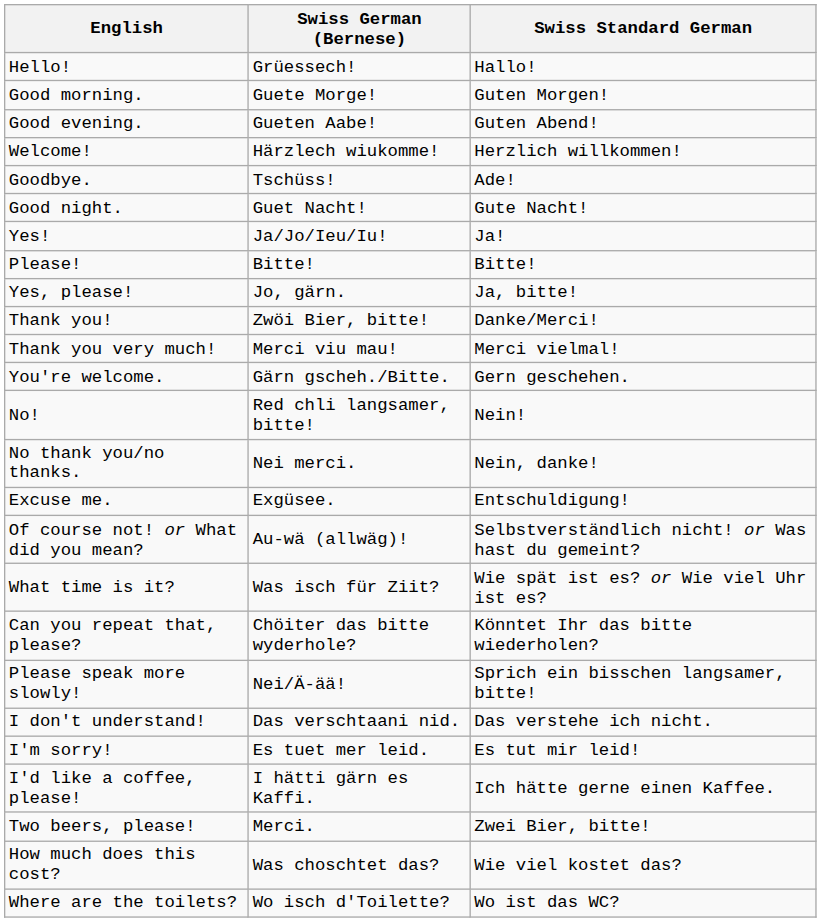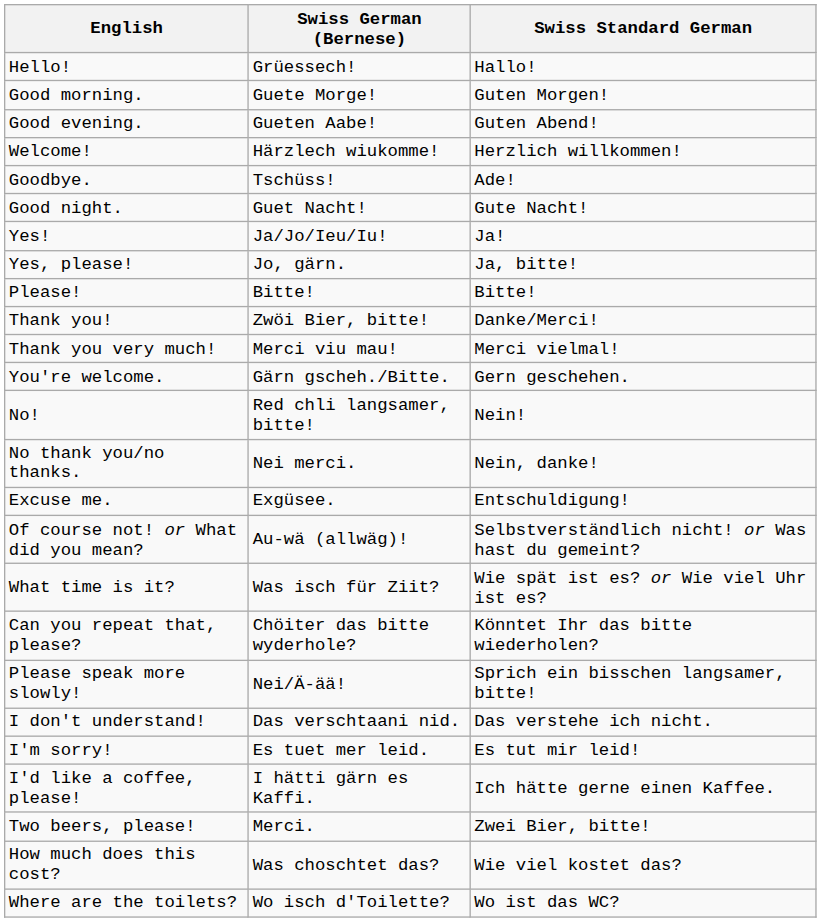rows swapped: Yes, please! <-> Please!
